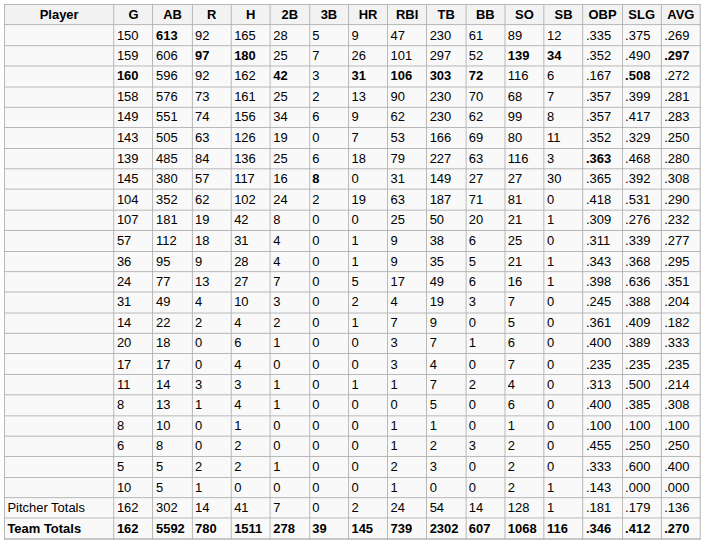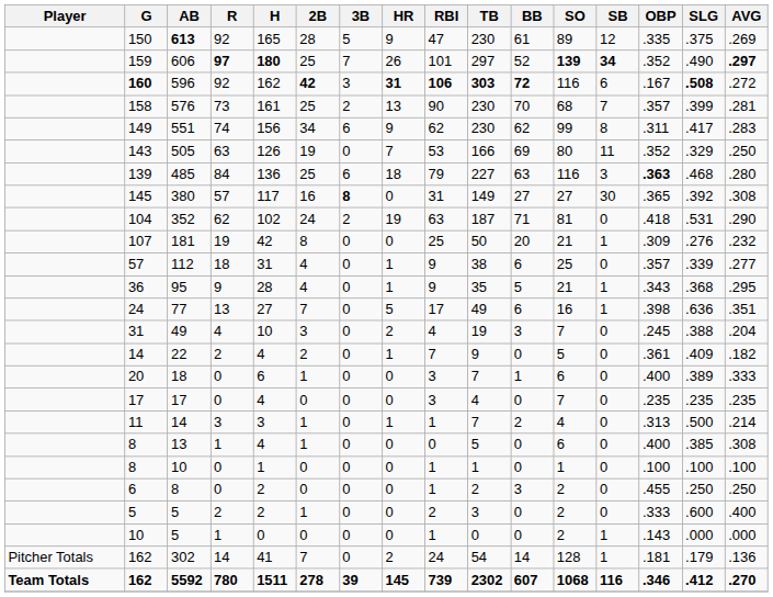551 | OBP: .357 -> .311
112 | OBP: .311 -> .357
